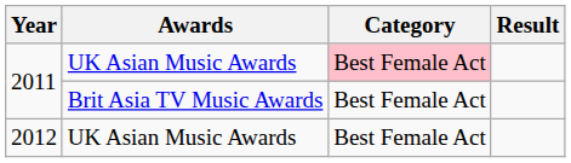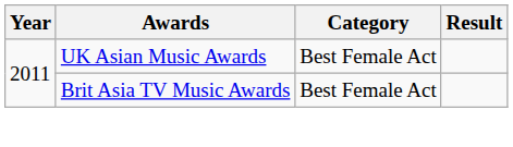2011 / UK Asian Music Awards | Category: pink background -> no background
- row: 2012 | UK Asian Music Awards | Best Female Act
